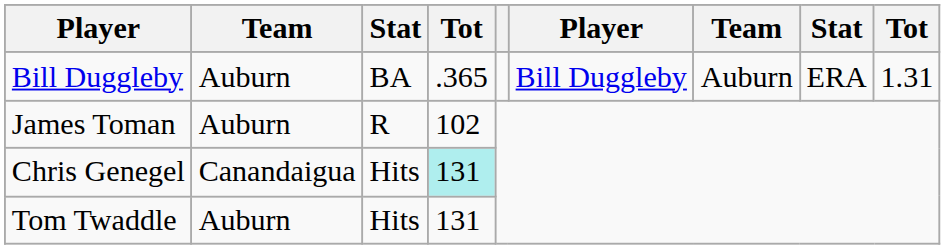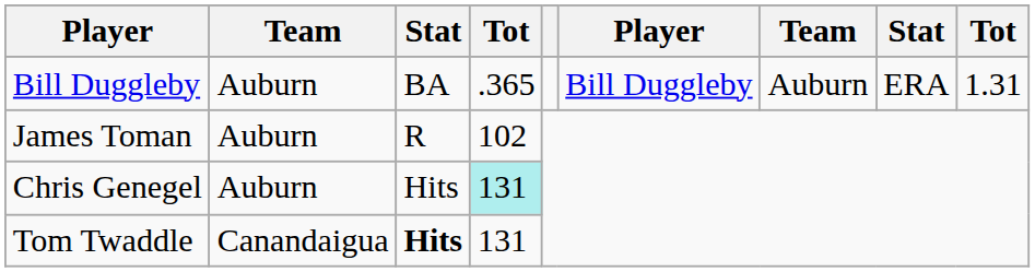Chris Genegel | column 2: Canandaigua -> Auburn
Tom Twaddle | column 2: Auburn -> Canandaigua
Tom Twaddle | column 3: normal -> bold
